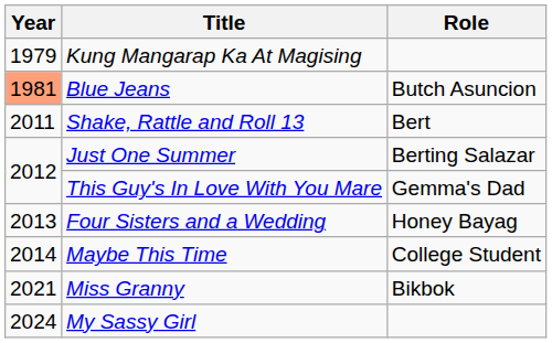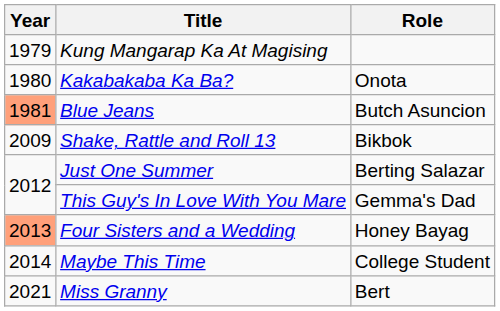+ row: 1980 | Kakabakaba Ka Ba? | Onota
Shake, Rattle and Roll 13 | Year: 2011 -> 2009
Shake, Rattle and Roll 13 | Role: Bert -> Bikbok
Four Sisters and a Wedding | Year: no background -> lightsalmon background
Miss Granny | Role: Bikbok -> Bert
- row: 2024 | My Sassy Girl
